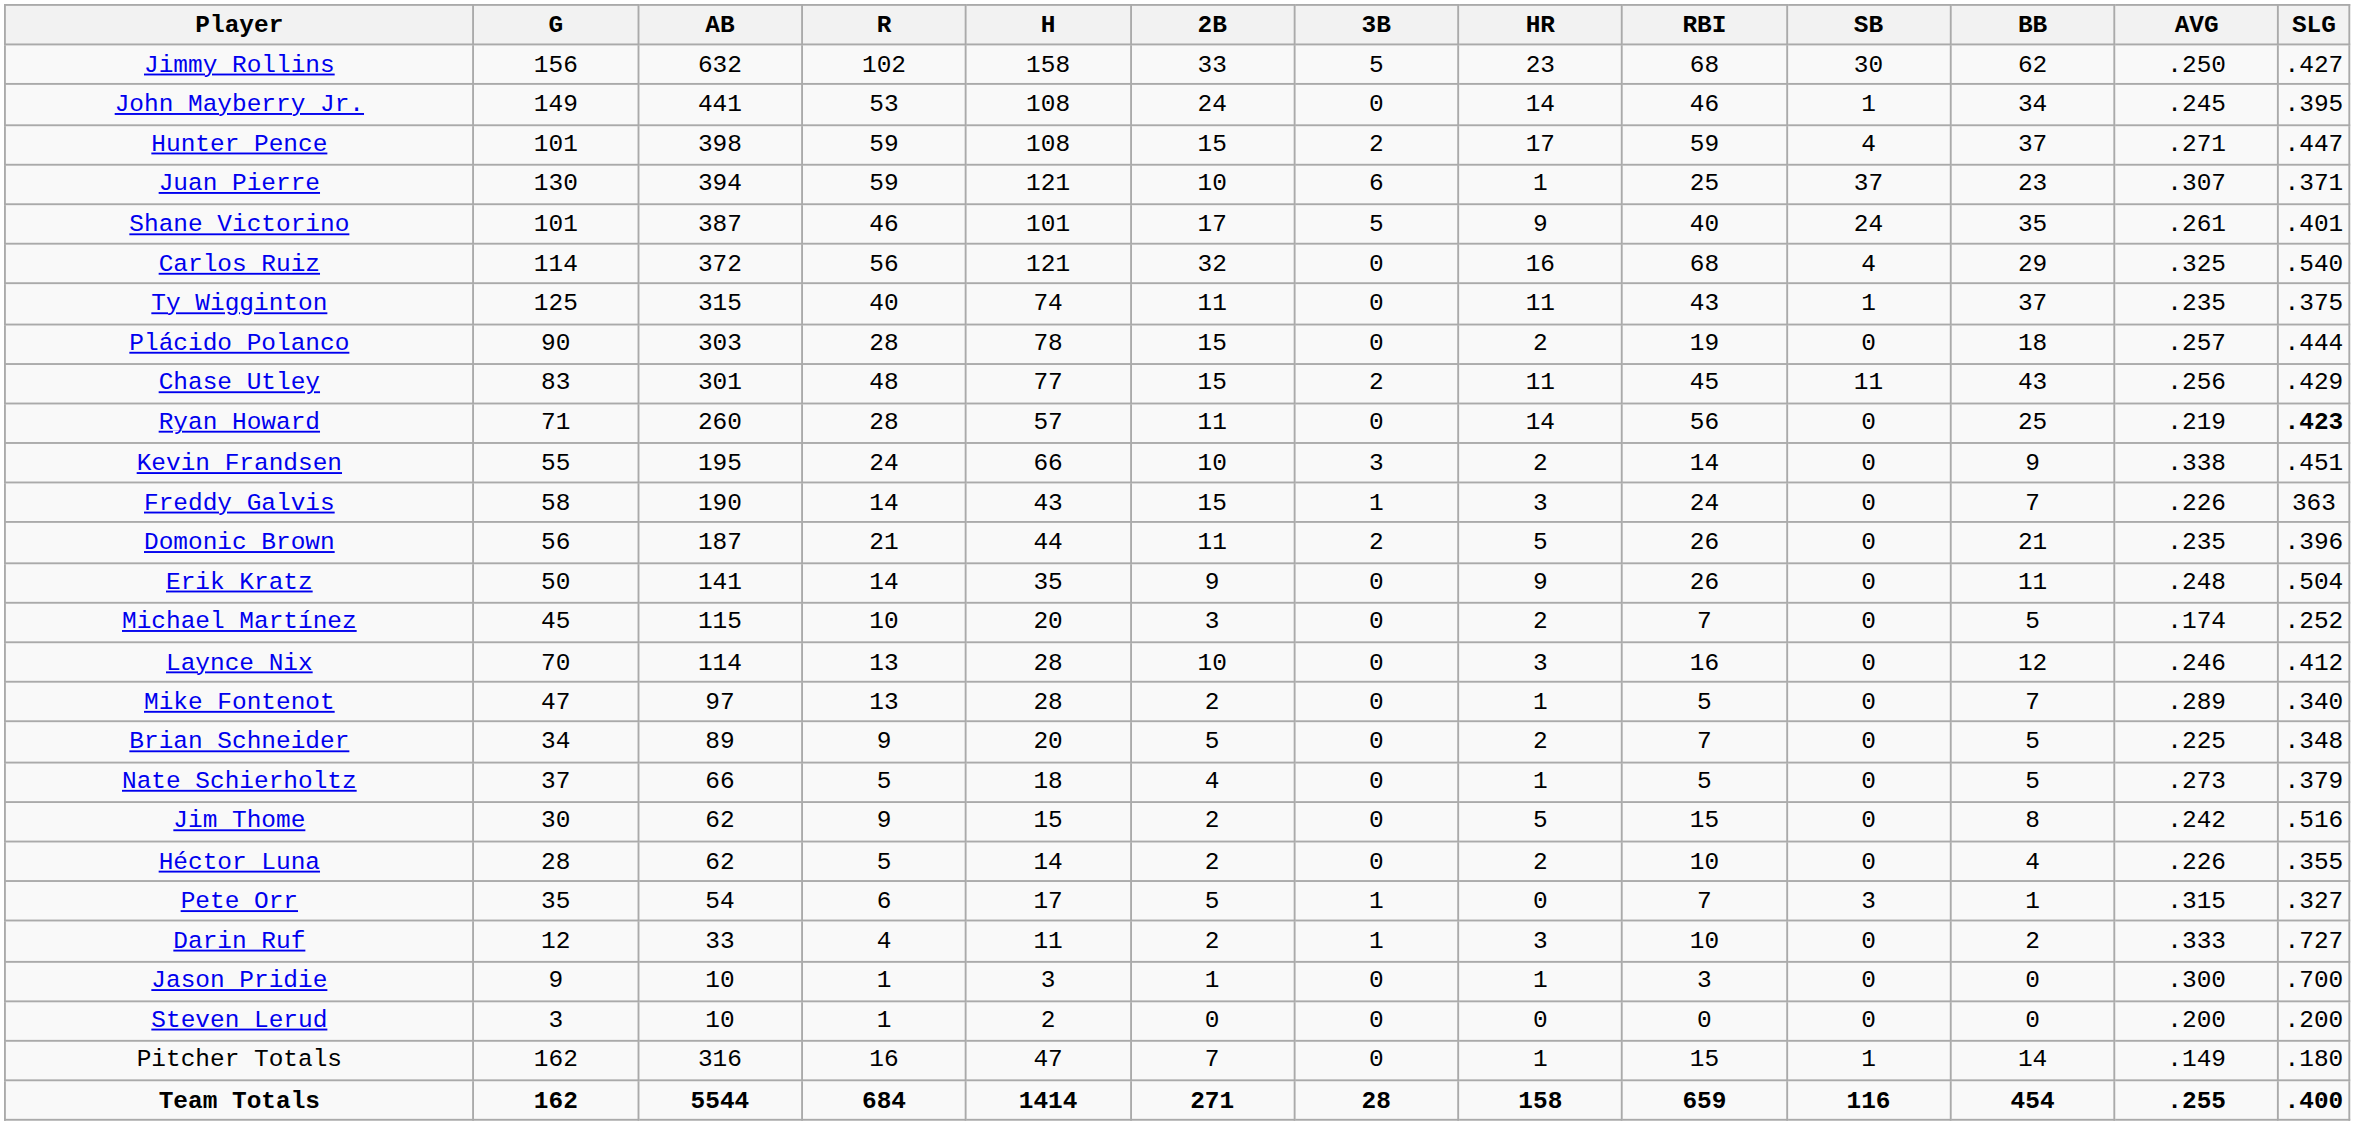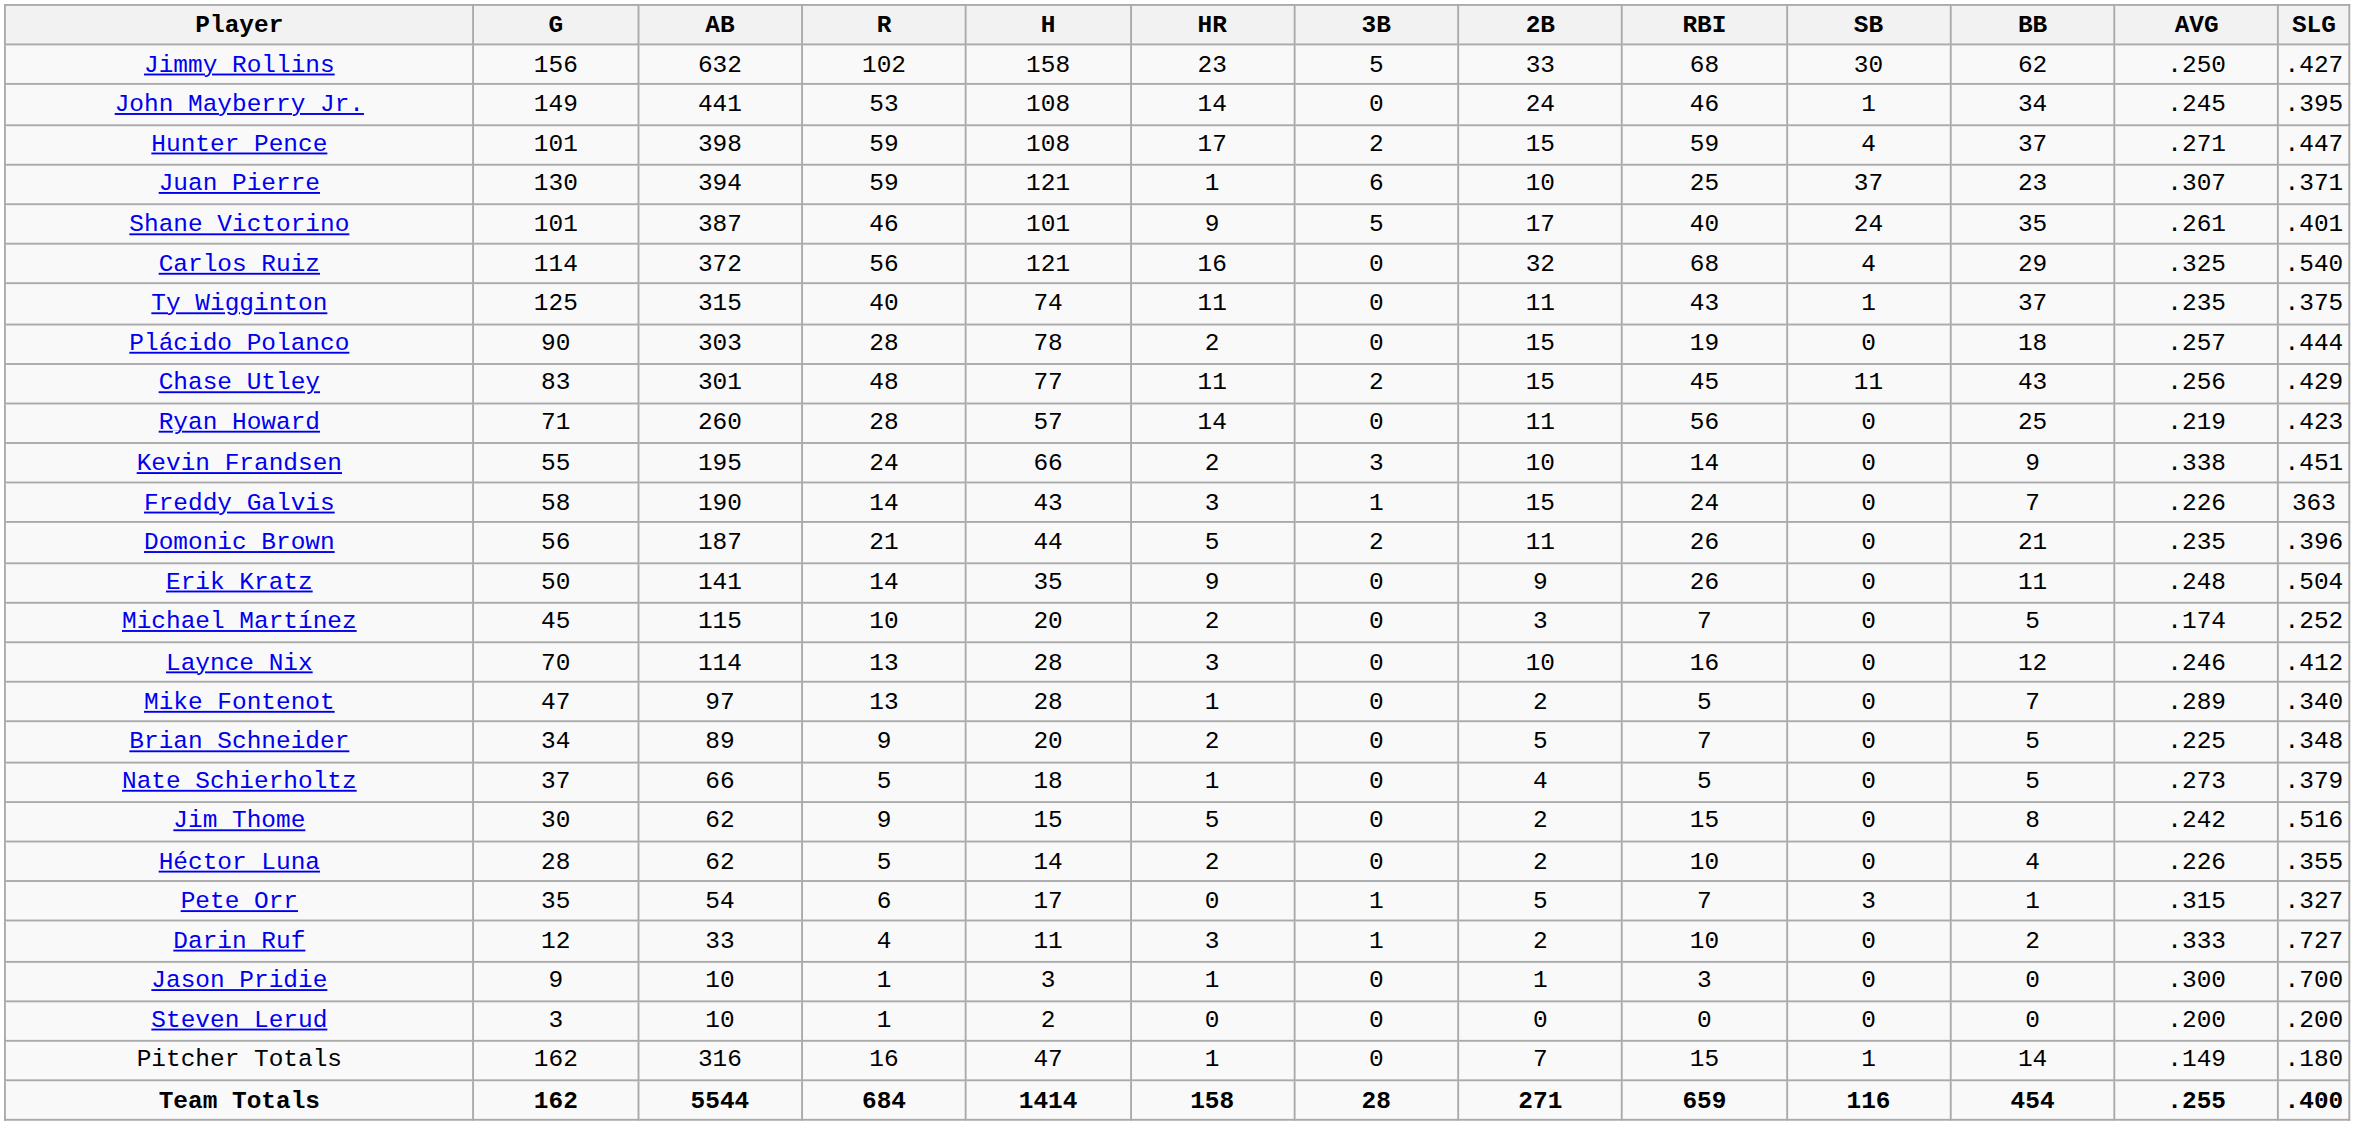columns swapped: 2B <-> HR
Ryan Howard | SLG: bold -> normal
